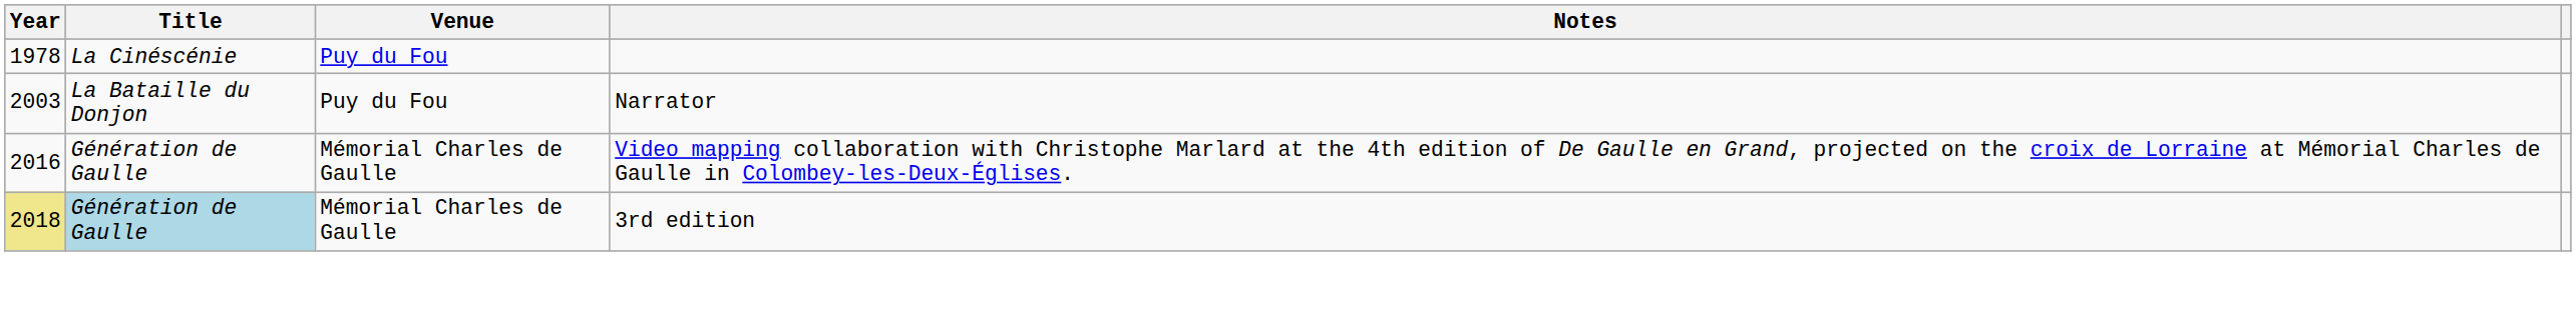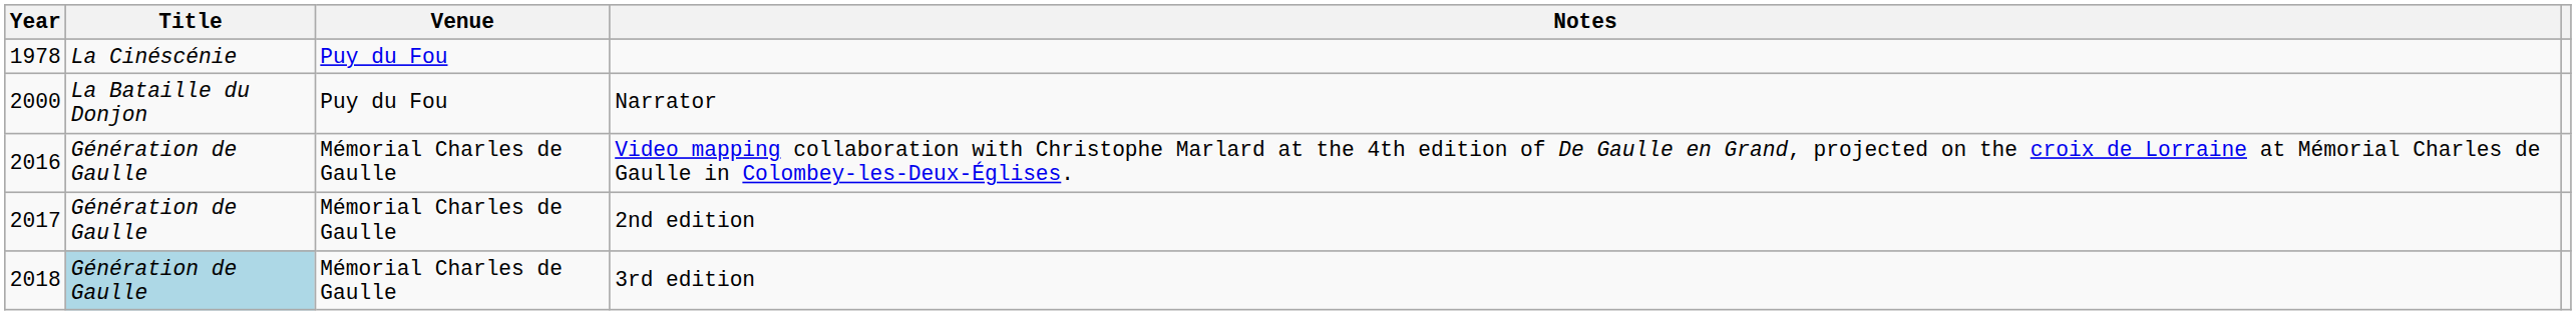Narrator | Year: 2003 -> 2000
+ row: 2017 | Génération de Gaulle | Mémorial Charles de Gaulle | 2nd edition
3rd edition | Year: khaki background -> no background
